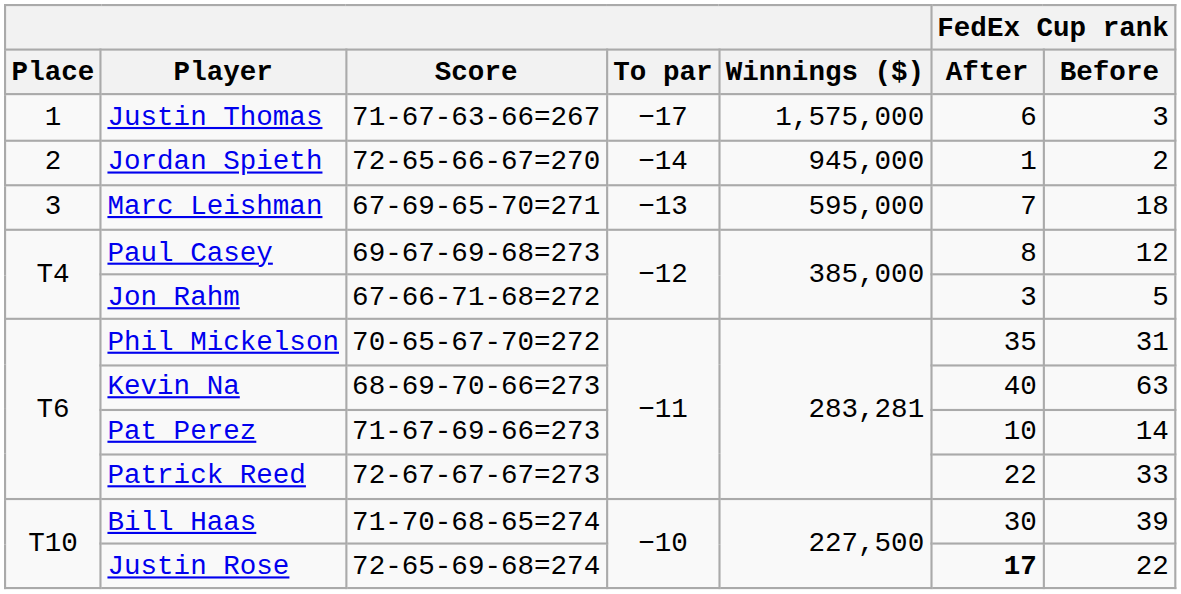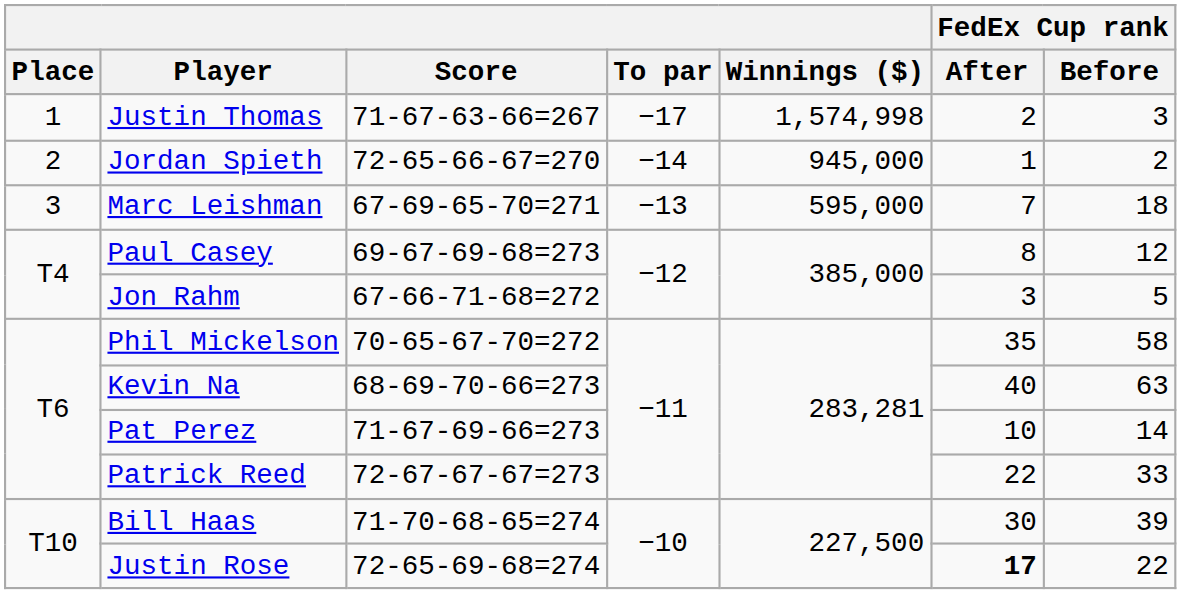Justin Thomas | Winnings ($): 1,575,000 -> 1,574,998
Justin Thomas | FedEx Cup rank / After: 6 -> 2
Phil Mickelson | FedEx Cup rank / Before: 31 -> 58
